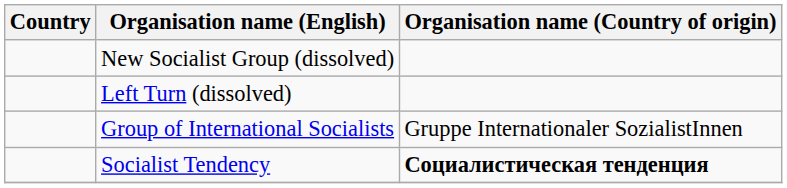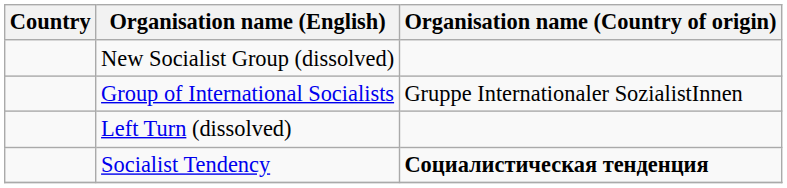rows swapped: Group of International Socialists <-> Left Turn (dissolved)
